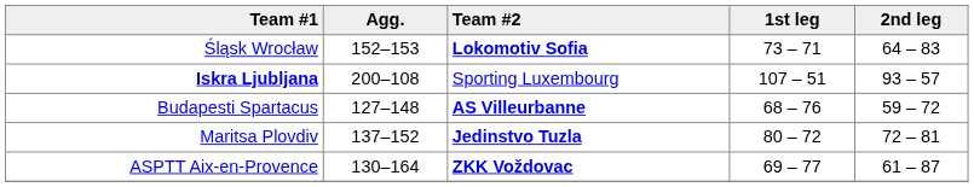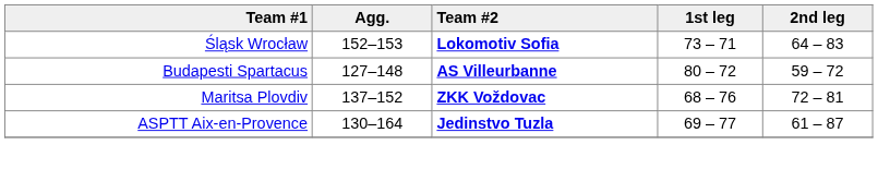- row: Iskra Ljubljana | 200–108 | Sporting Luxembourg | 107 – 51 | 93 – 57
Budapesti Spartacus | 1st leg: 68 – 76 -> 80 – 72
Maritsa Plovdiv | Team #2: Jedinstvo Tuzla -> ZKK Voždovac
Maritsa Plovdiv | 1st leg: 80 – 72 -> 68 – 76
ASPTT Aix-en-Provence | Team #2: ZKK Voždovac -> Jedinstvo Tuzla
